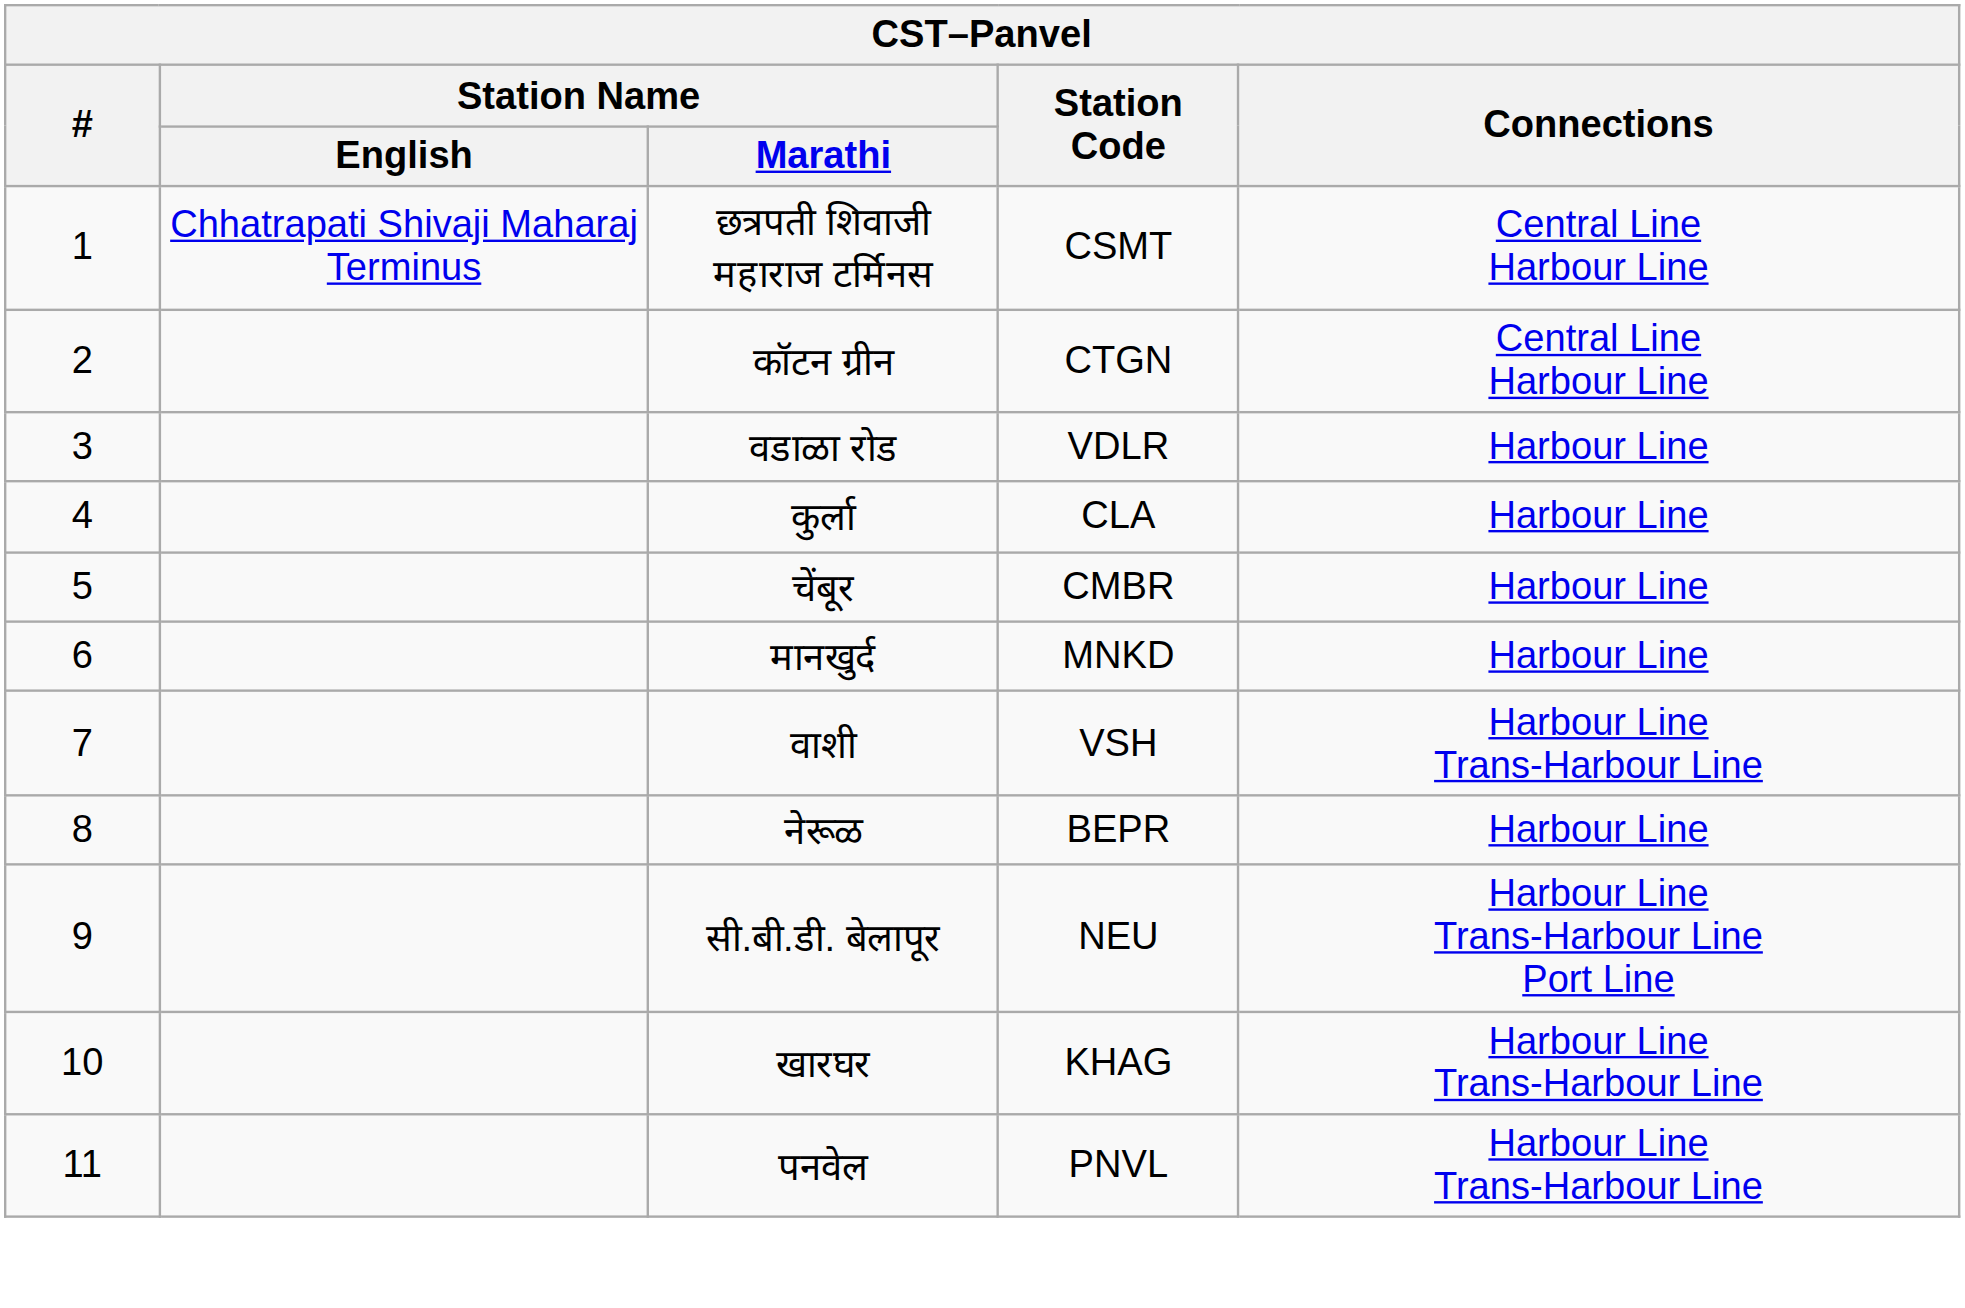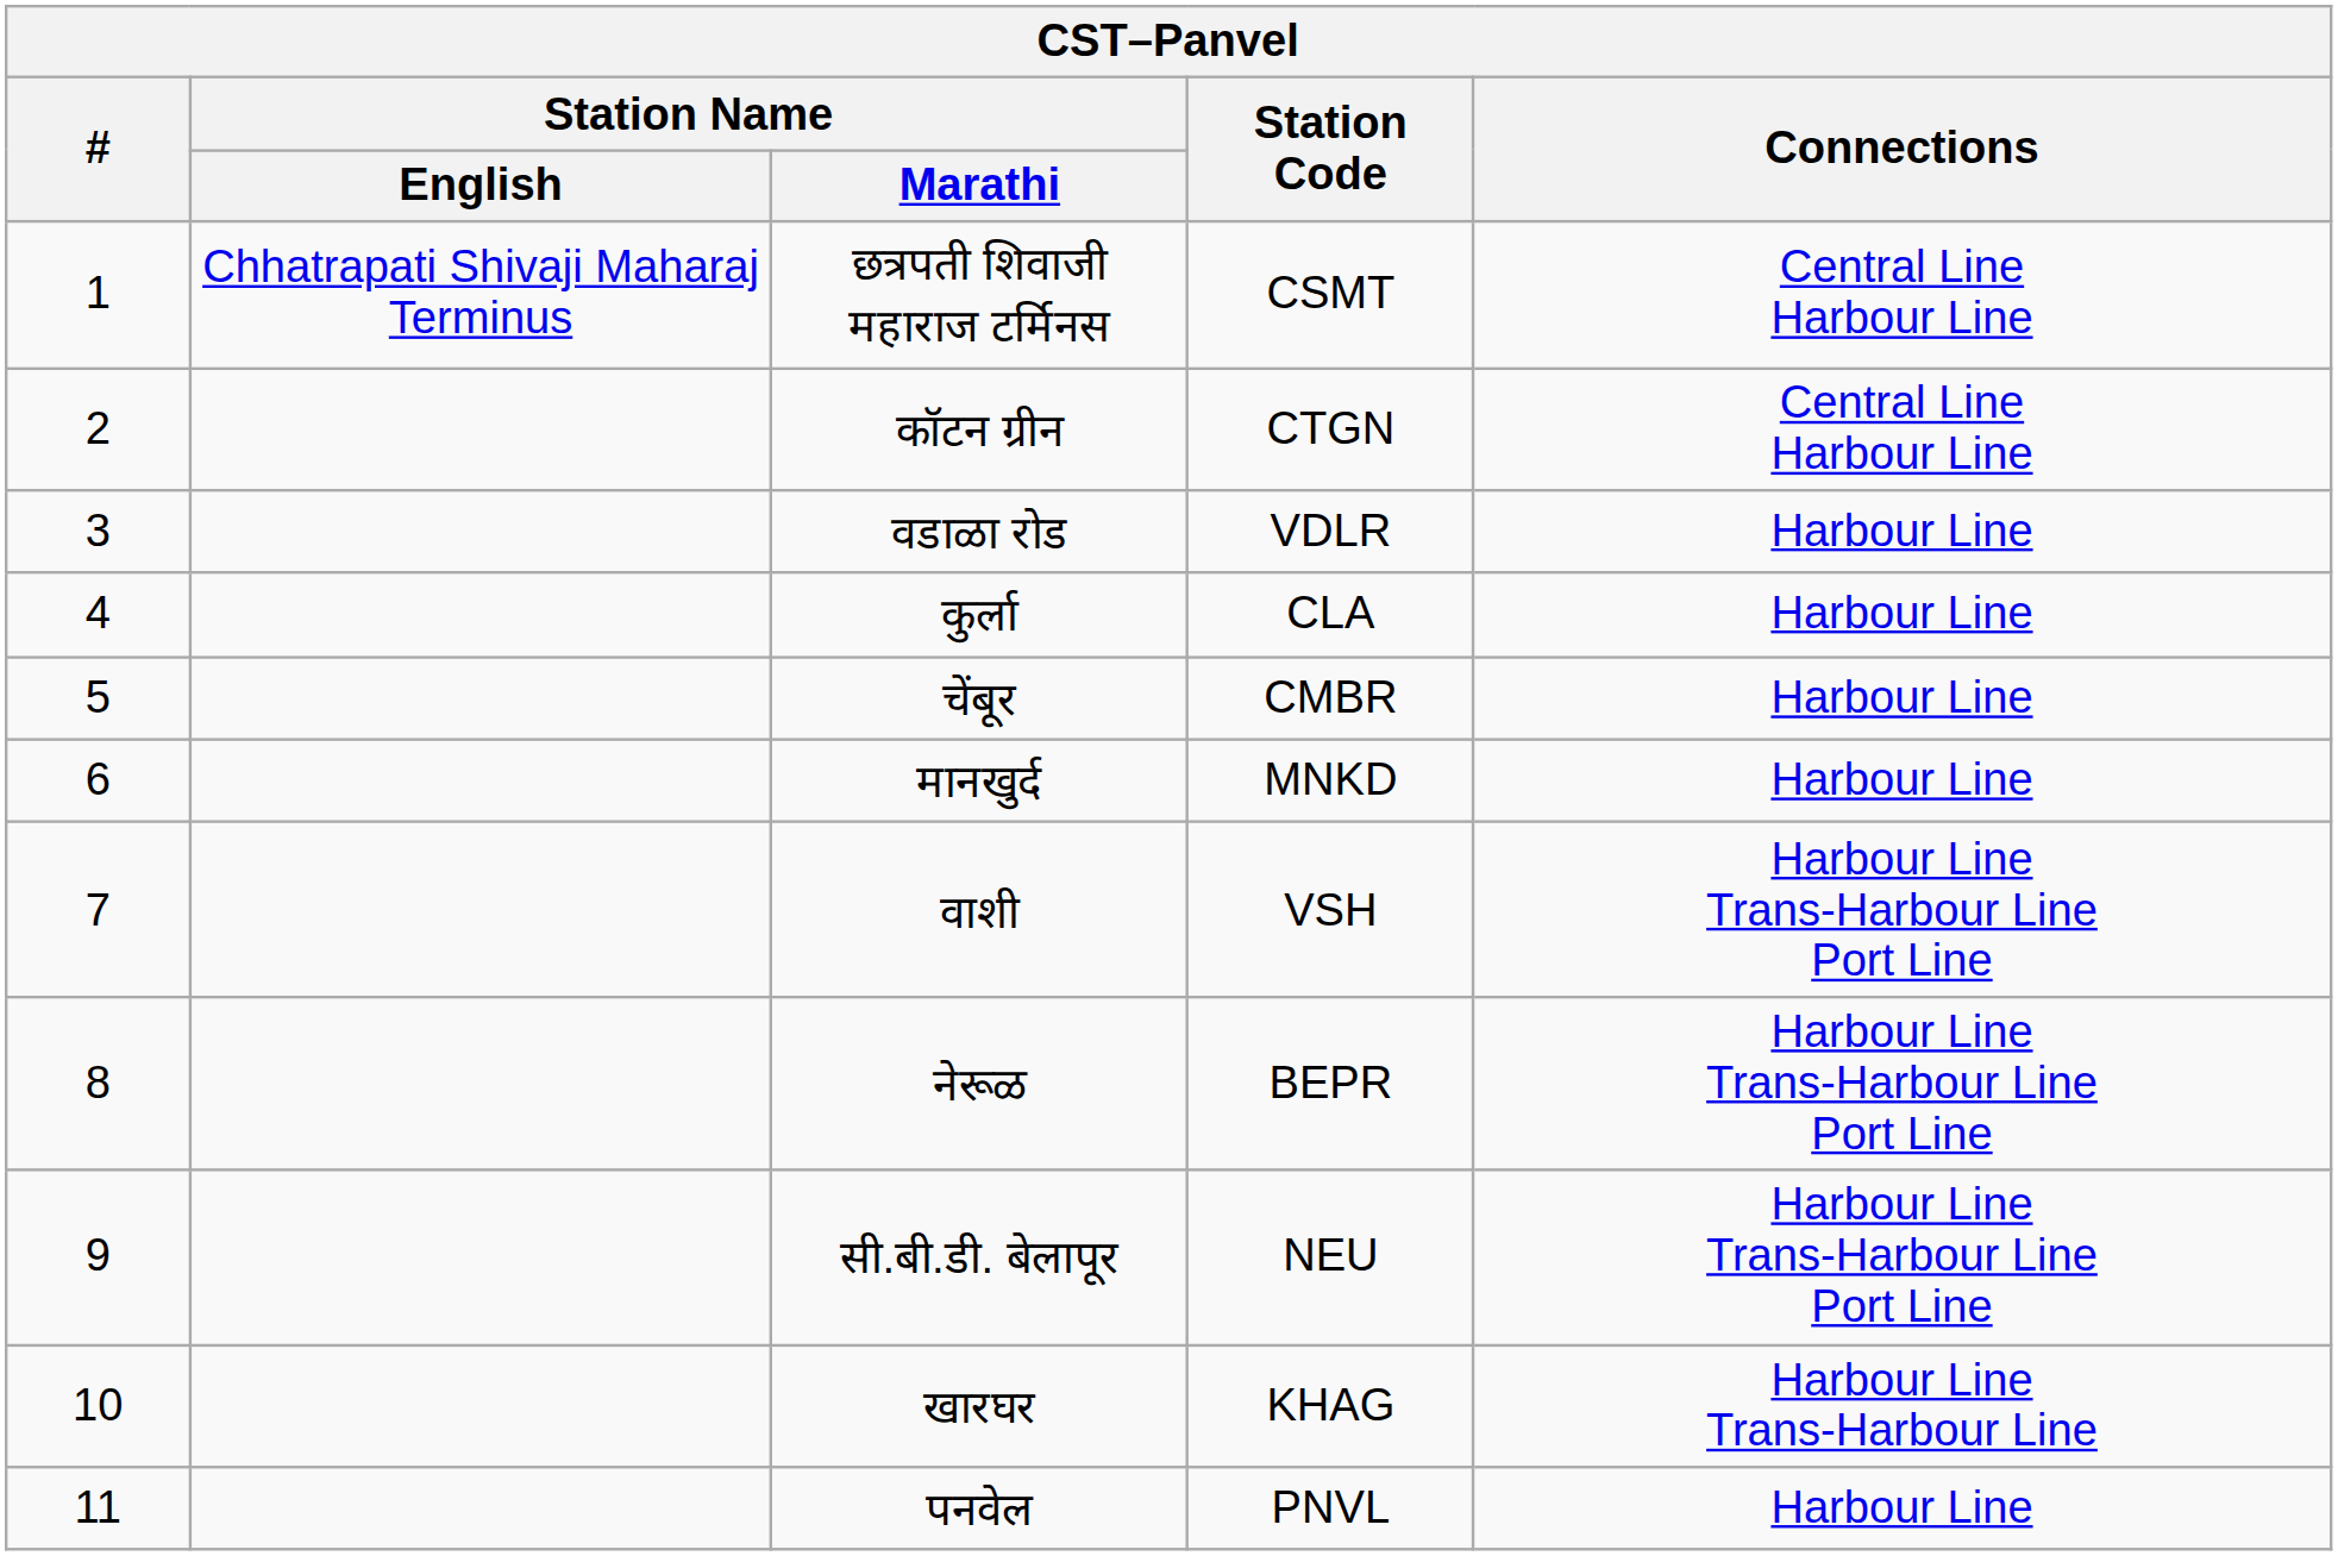वाशी | Connections: Harbour Line Trans-Harbour Line -> Harbour Line Trans-Harbour Line Port Line
नेरूळ | Connections: Harbour Line -> Harbour Line Trans-Harbour Line Port Line
पनवेल | Connections: Harbour Line Trans-Harbour Line -> Harbour Line
